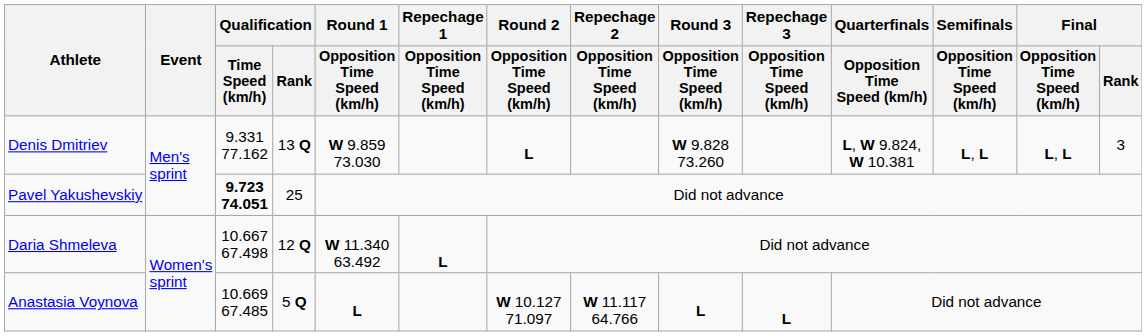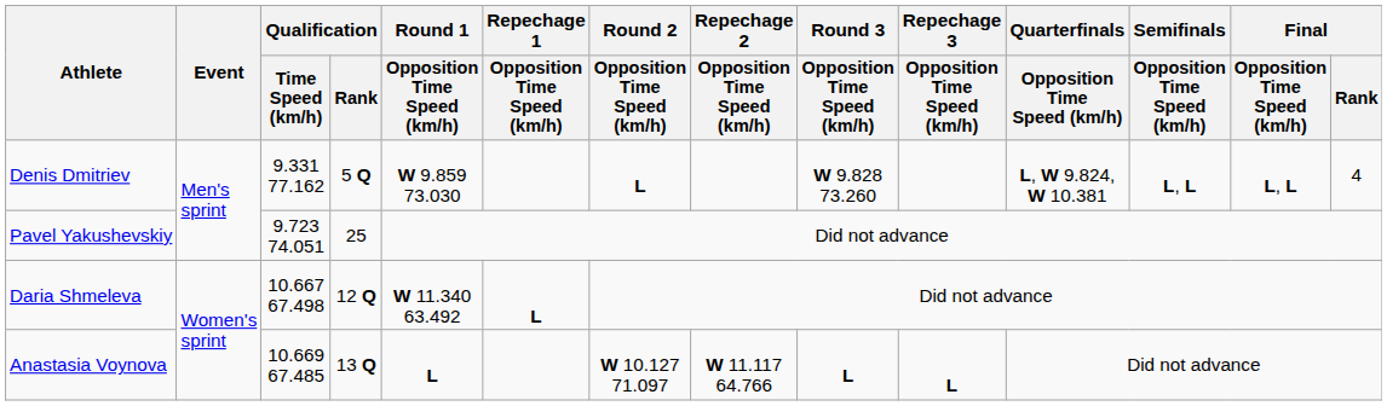Denis Dmitriev | Qualification / Rank: 13 Q -> 5 Q
Denis Dmitriev | Final / Rank: 3 -> 4
Pavel Yakushevskiy | Qualification / Time Speed (km/h): bold -> normal
Anastasia Voynova | Qualification / Rank: 5 Q -> 13 Q
